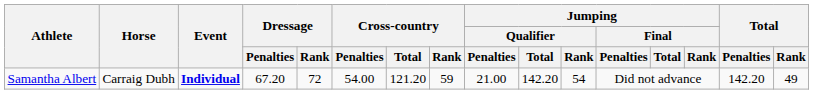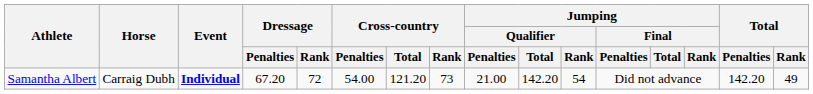Samantha Albert | Cross-country / Rank: 59 -> 73
